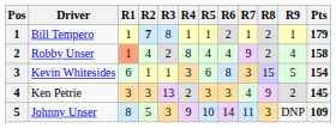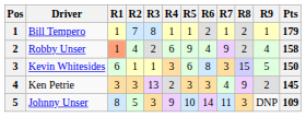Bill Tempero | R2: bold -> normal
Robby Unser | R4: 8 -> 6
Robby Unser | R5: 4 -> 9
Kevin Whitesides | Pts: 154 -> 150
